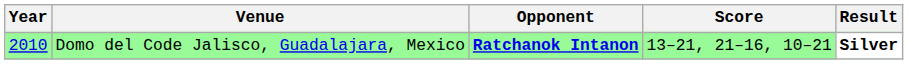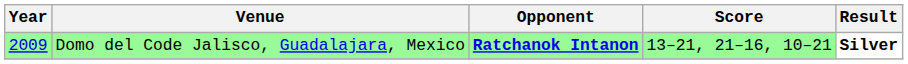Domo del Code Jalisco, Guadalajara, Mexico | Year: 2010 -> 2009
